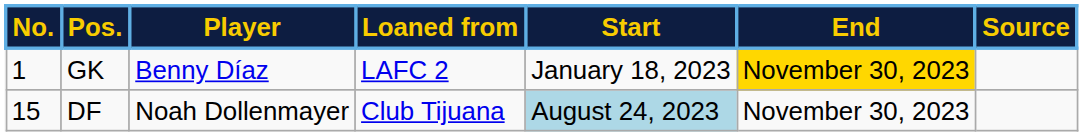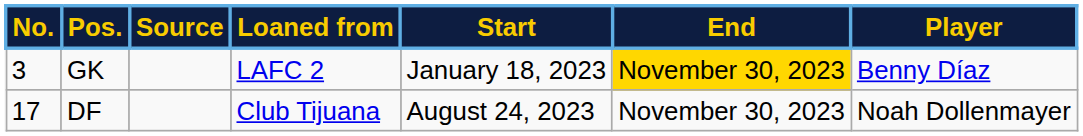columns swapped: Player <-> Source
GK | No.: 1 -> 3
DF | No.: 15 -> 17
DF | Start: lightblue background -> no background
